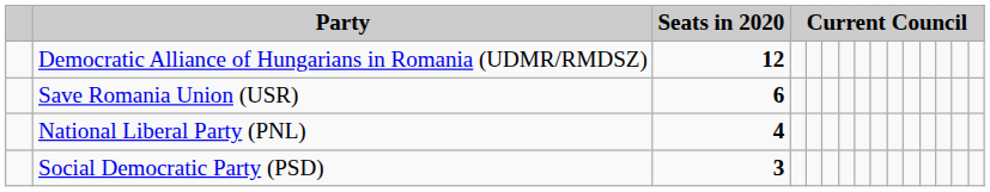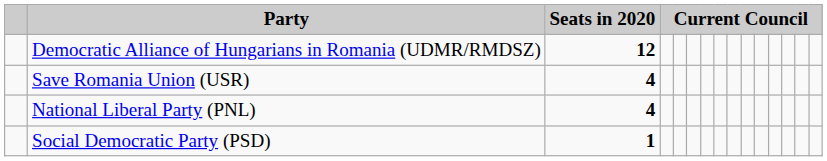Save Romania Union (USR) | Seats in 2020: 6 -> 4
Social Democratic Party (PSD) | Seats in 2020: 3 -> 1
